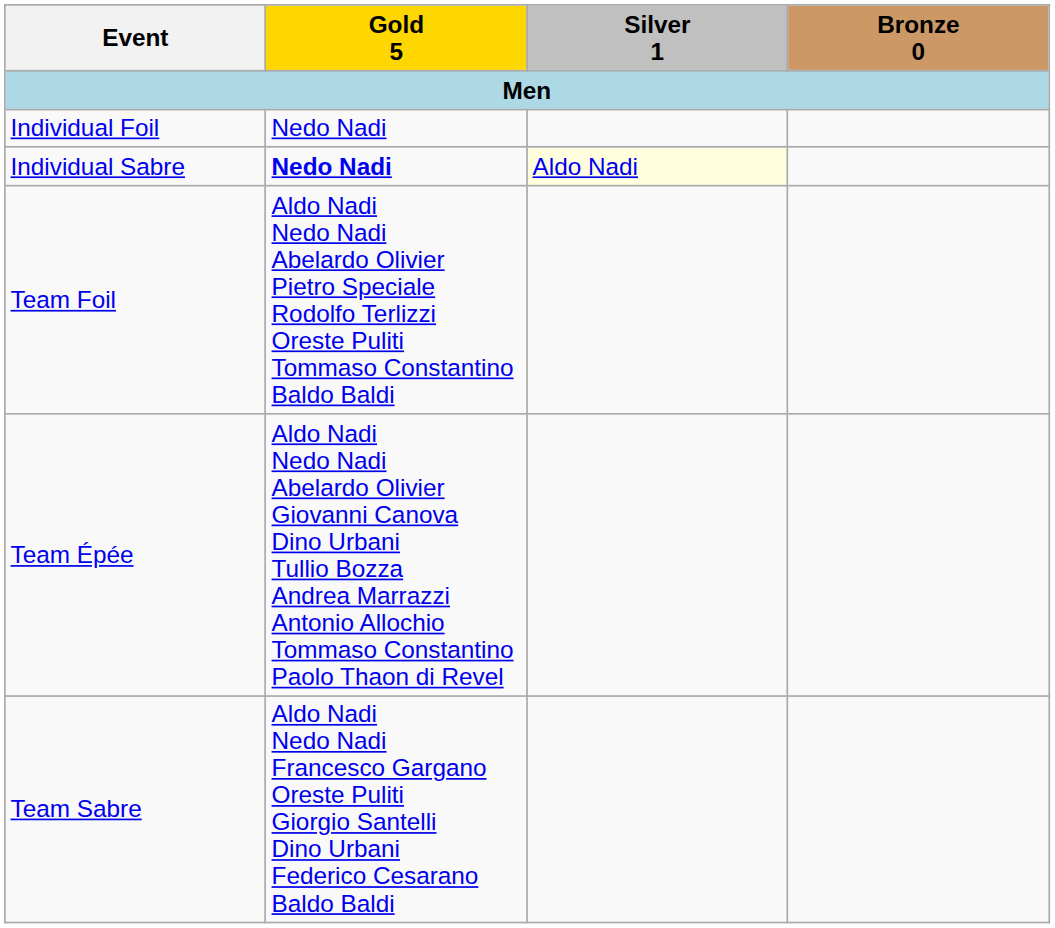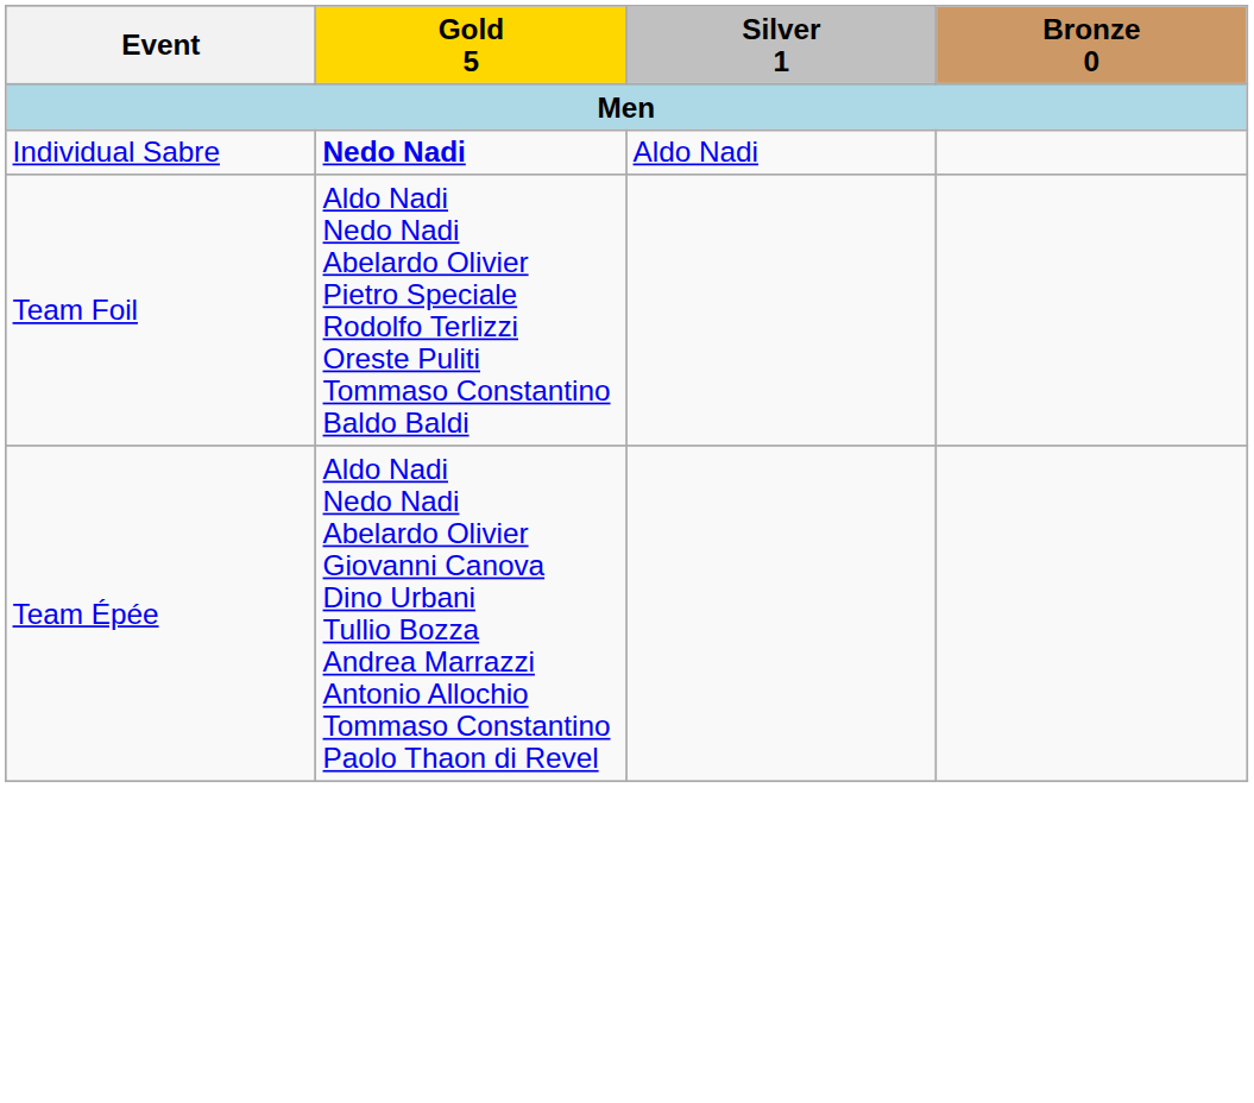- row: Individual Foil | Nedo Nadi
Individual Sabre | Silver 1: lightyellow background -> no background
- row: Team Sabre | Aldo Nadi Nedo Nadi Francesco Gargano Oreste Puliti Giorgio Santelli Dino Urbani Federico Cesarano Baldo Baldi
